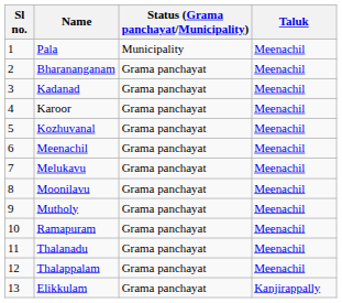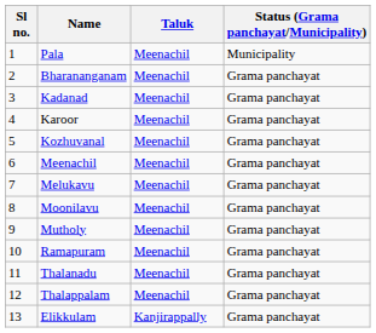columns swapped: Status (Grama panchayat/Municipality) <-> Taluk
